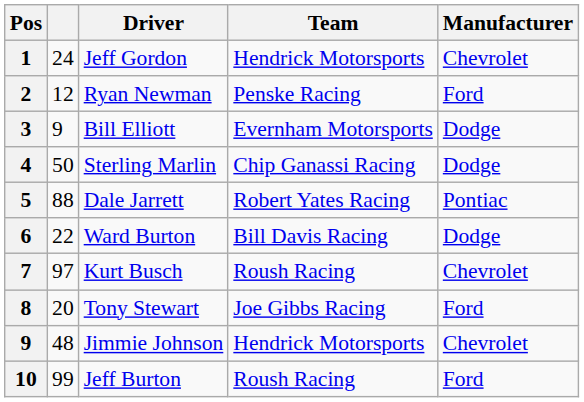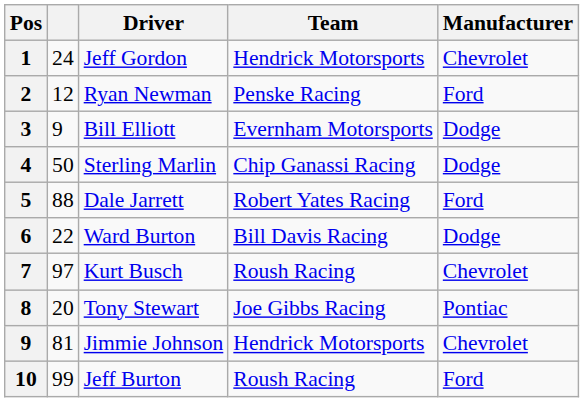Dale Jarrett | Manufacturer: Pontiac -> Ford
Tony Stewart | Manufacturer: Ford -> Pontiac
Jimmie Johnson | column 2: 48 -> 81
